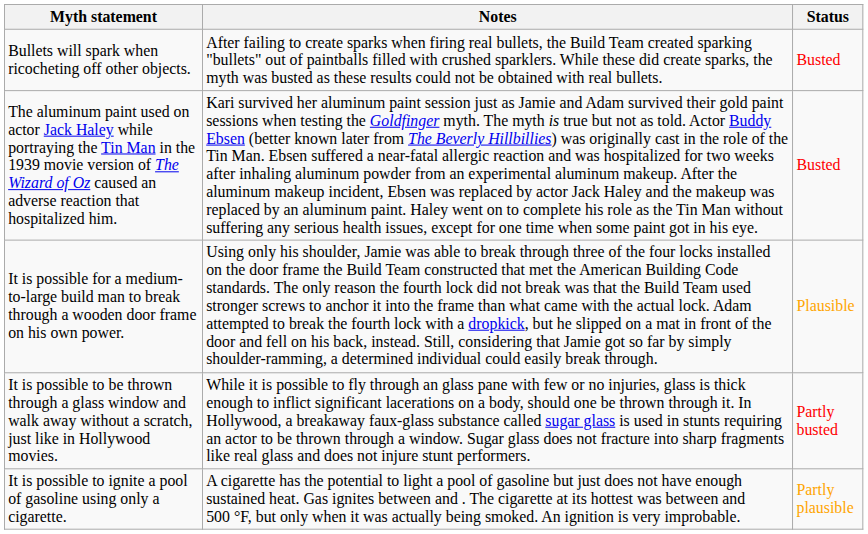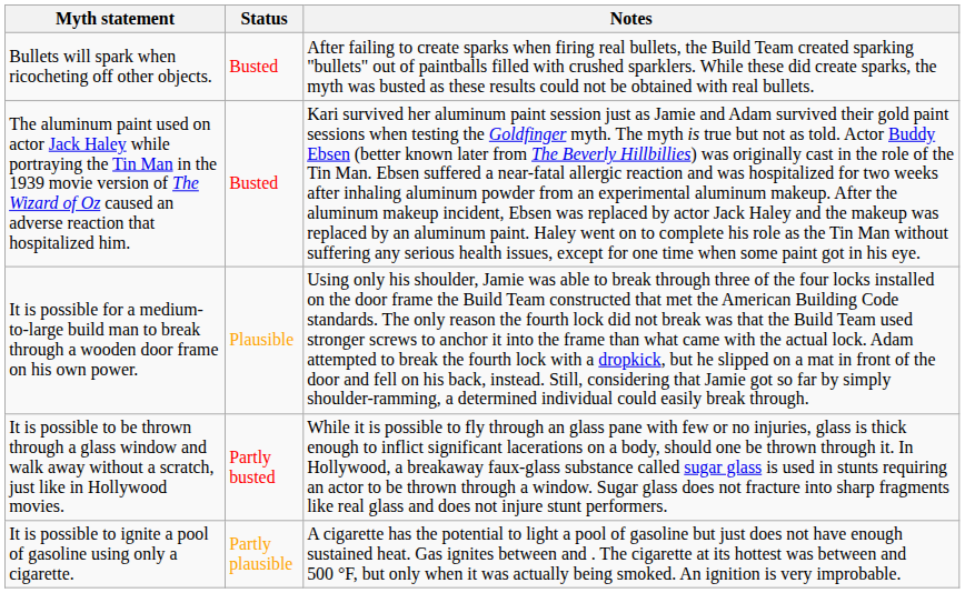columns swapped: Status <-> Notes
